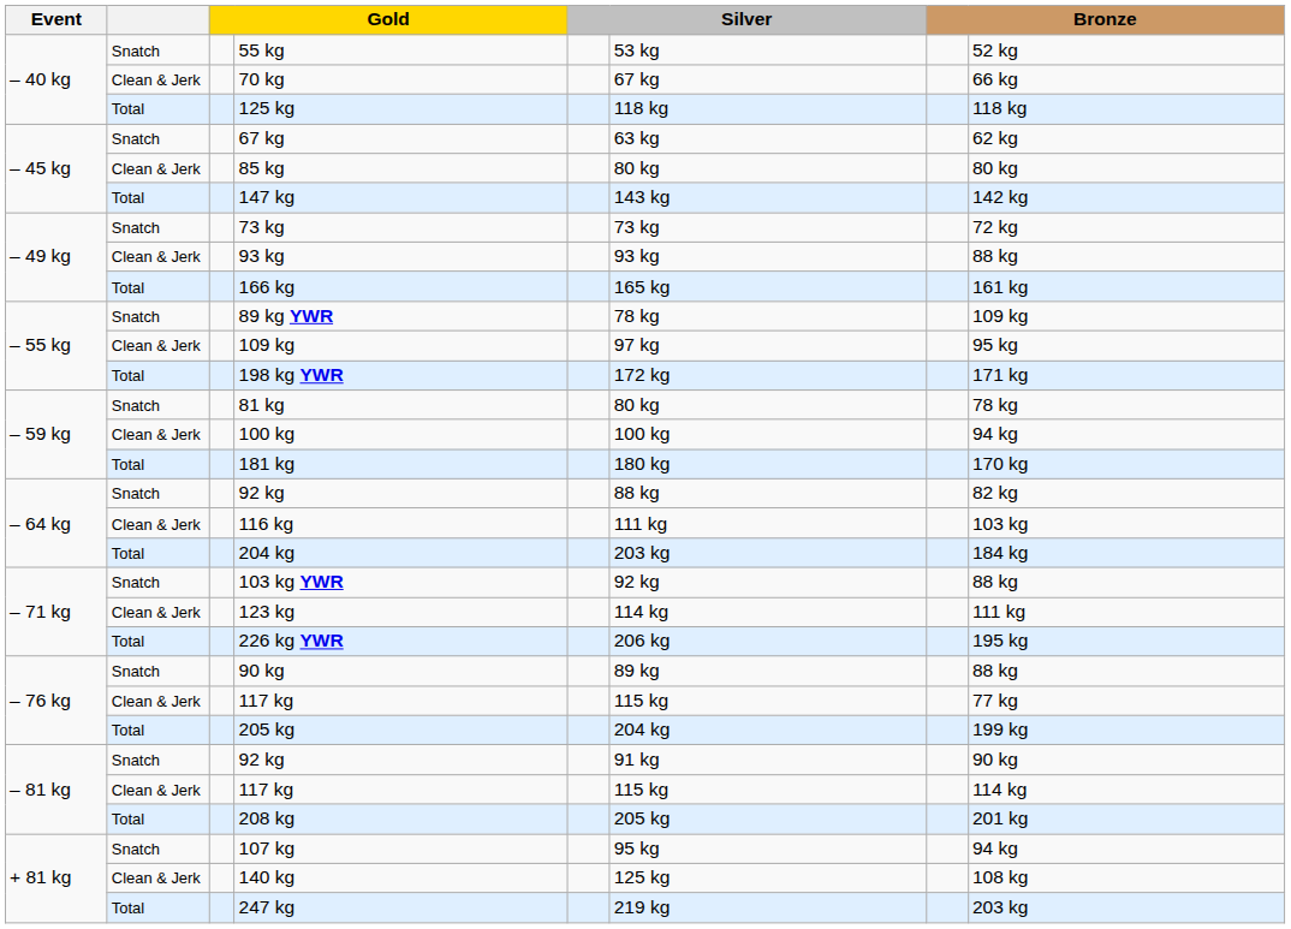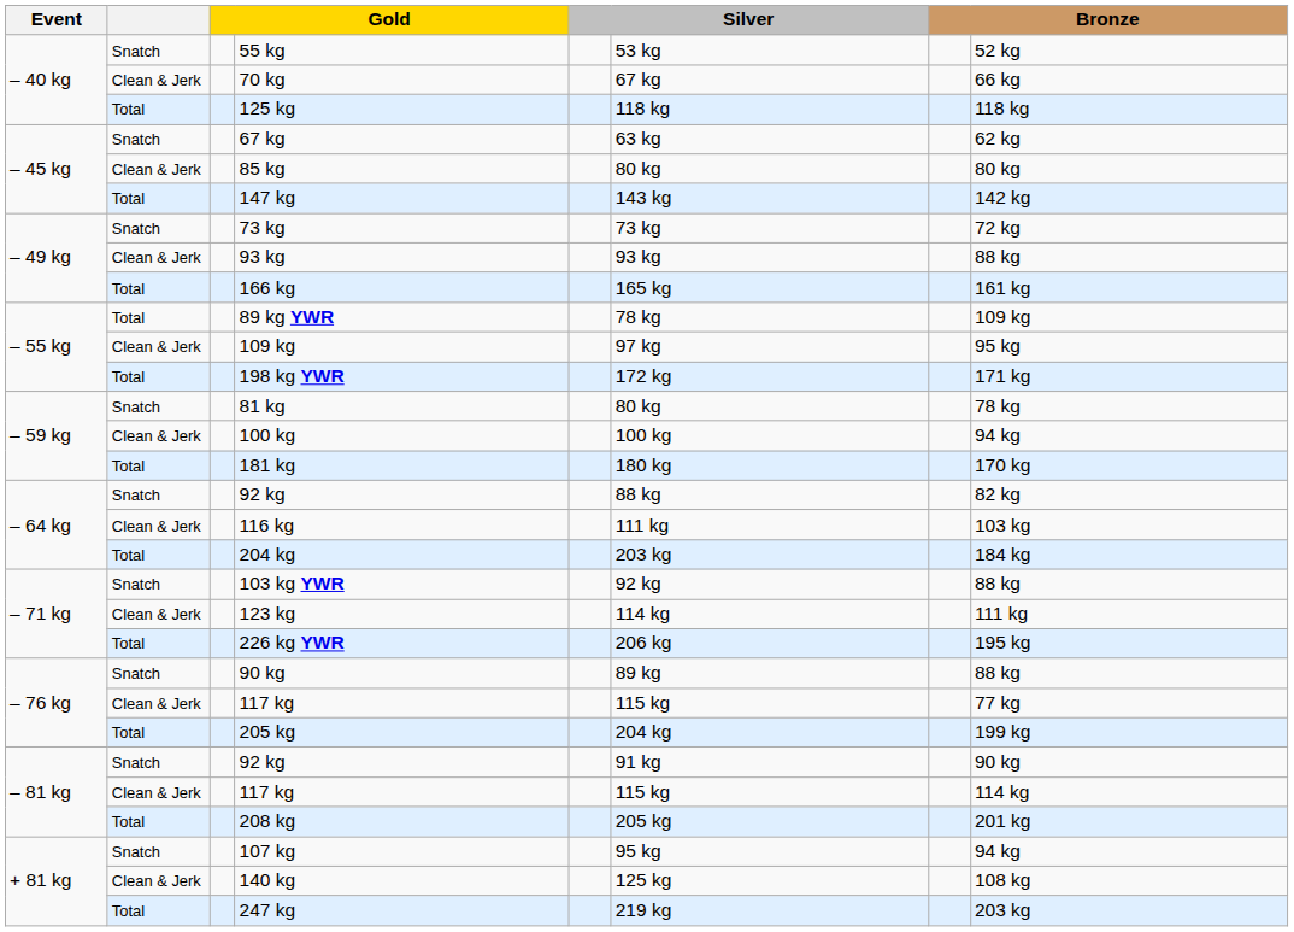89 kg YWR | column 2: Snatch -> Total
